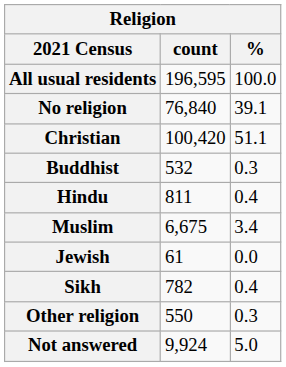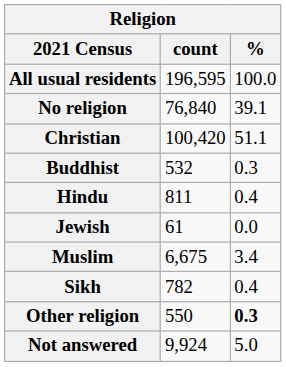rows swapped: Jewish <-> Muslim
Other religion | %: normal -> bold
